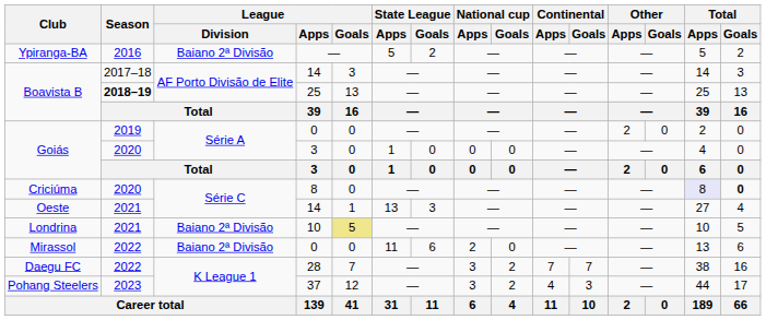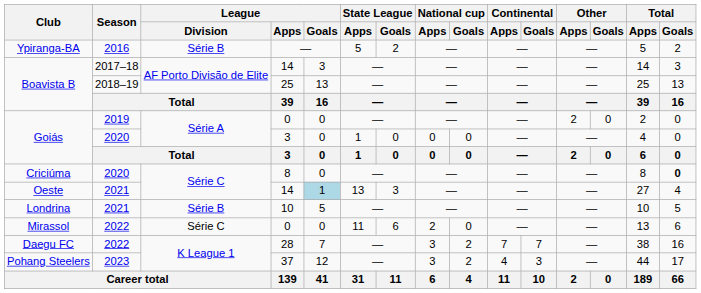Ypiranga-BA | League / Division: Baiano 2ª Divisão -> Série B
Boavista B / 25 | Season: bold -> normal
Criciúma | Total / Apps: lavender background -> no background
Oeste | League / Goals: no background -> lightblue background
Londrina | League / Division: Baiano 2ª Divisão -> Série B
Londrina | League / Goals: khaki background -> no background
Mirassol | League / Division: Baiano 2ª Divisão -> Série C
